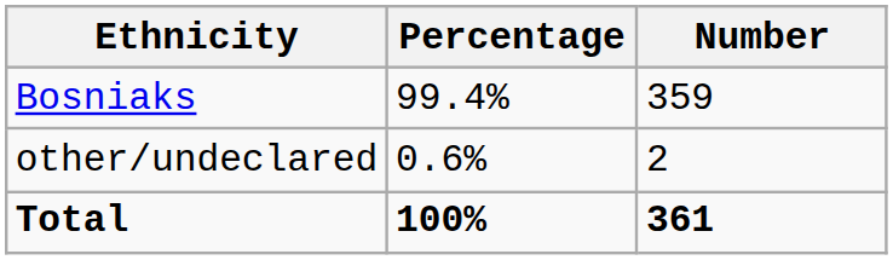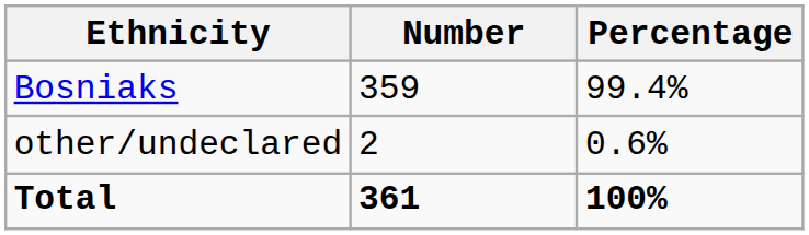columns swapped: Number <-> Percentage
